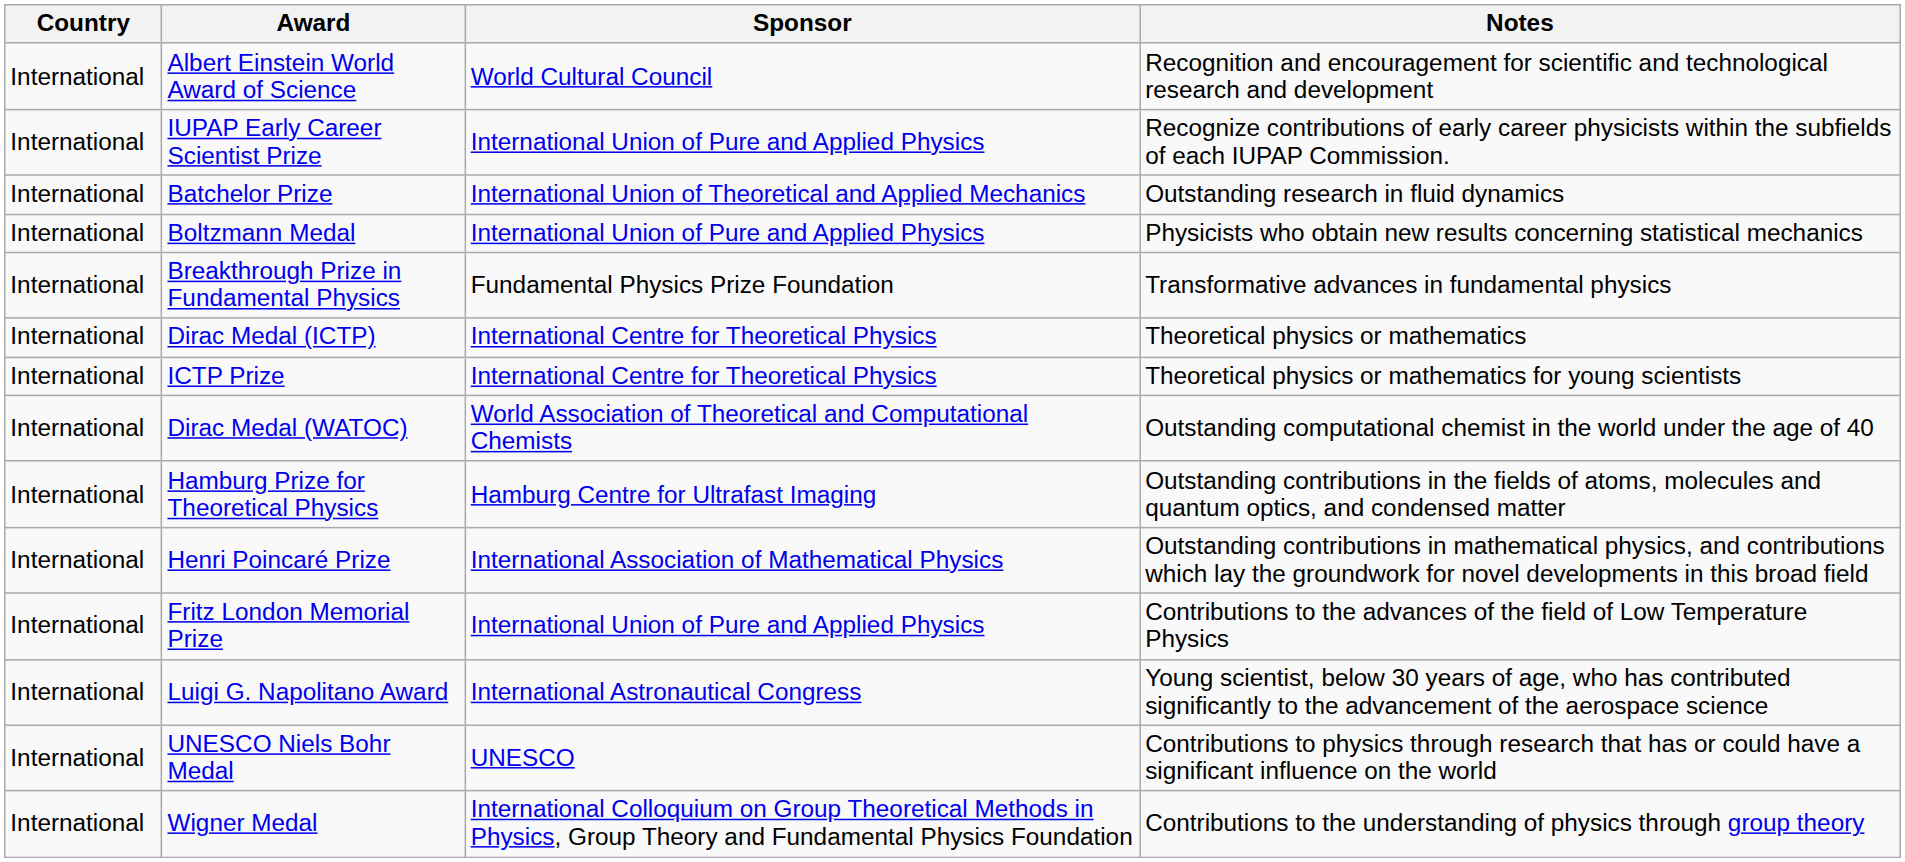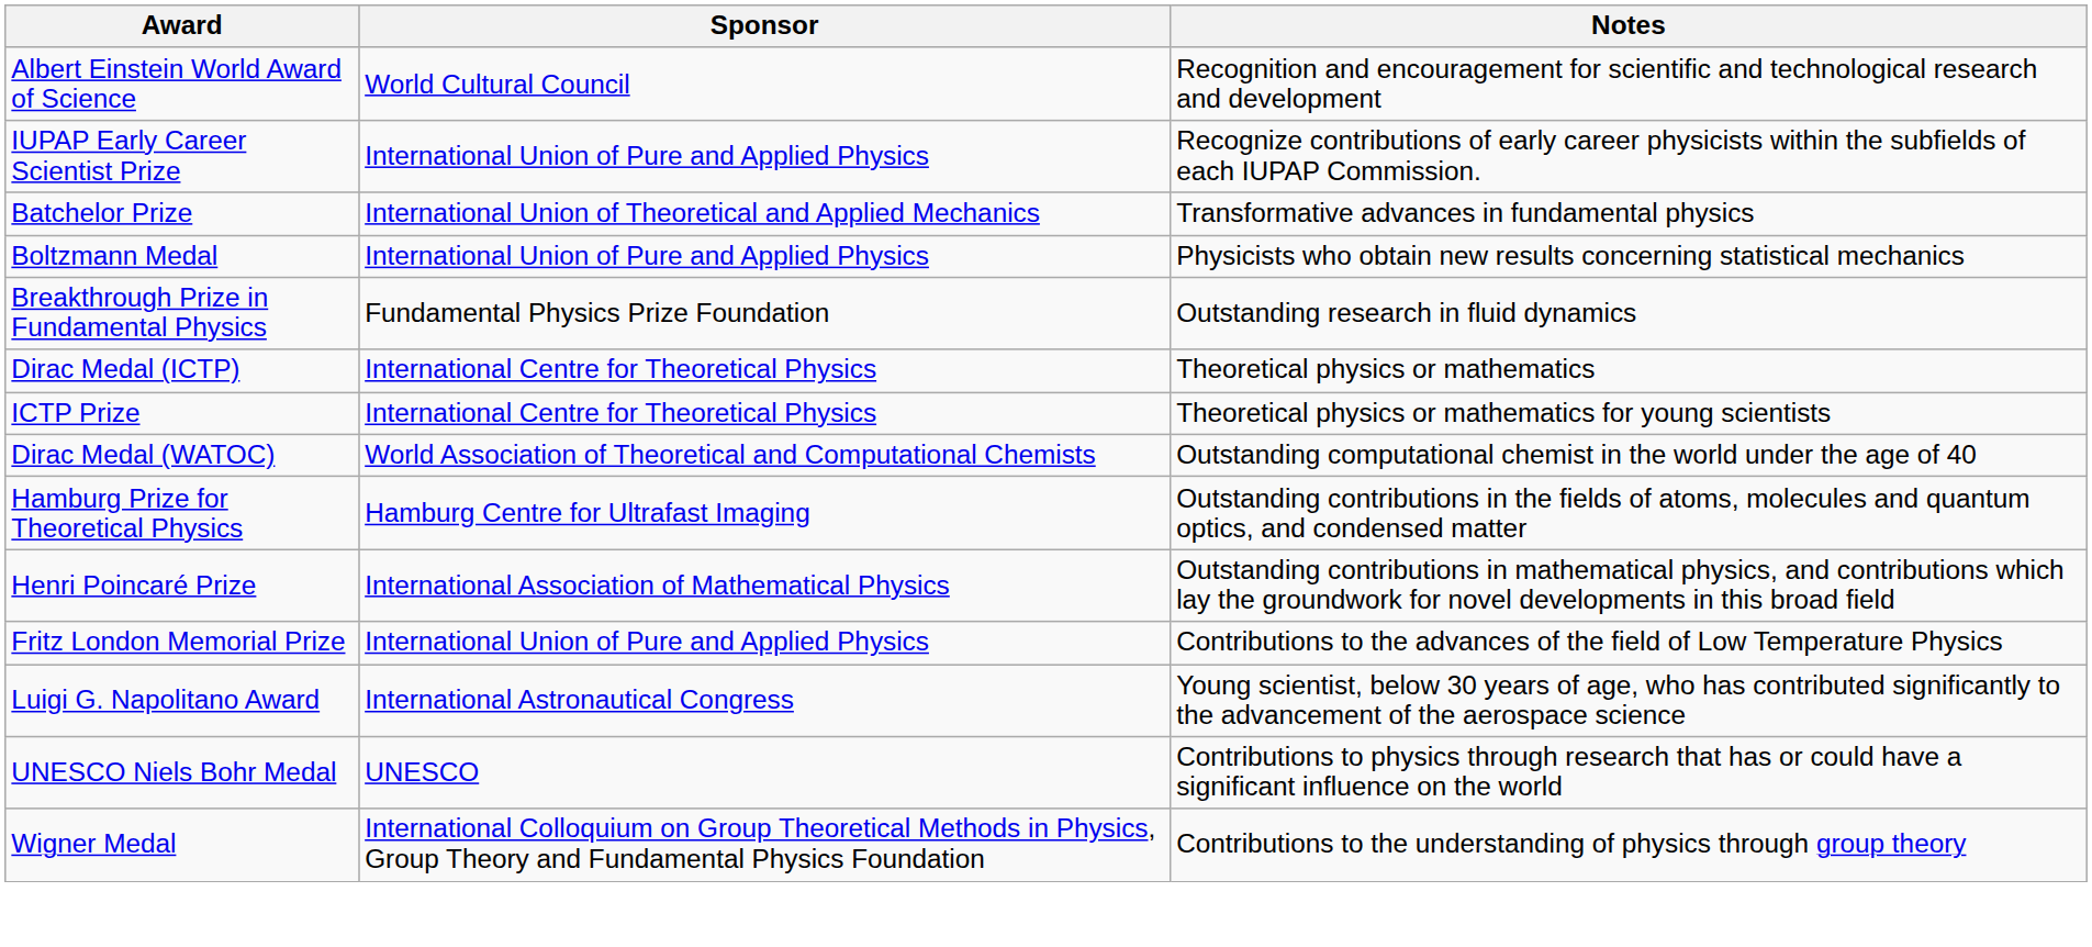- column: Country | International | International | International | International | International | International | International | International | International | International | International | International | International | International
Batchelor Prize | Notes: Outstanding research in fluid dynamics -> Transformative advances in fundamental physics
Breakthrough Prize in Fundamental Physics | Notes: Transformative advances in fundamental physics -> Outstanding research in fluid dynamics
